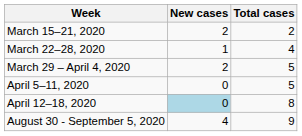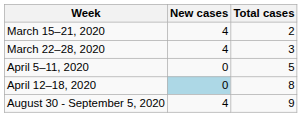March 15–21, 2020 | New cases: 2 -> 4
March 22–28, 2020 | New cases: 1 -> 4
March 22–28, 2020 | Total cases: 4 -> 3
- row: March 29 – April 4, 2020 | 2 | 5
